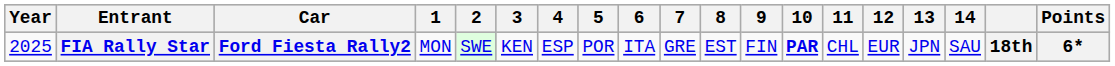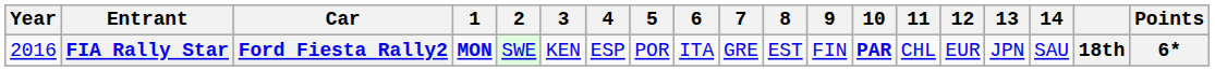FIA Rally Star | Year: 2025 -> 2016
FIA Rally Star | 1: normal -> bold
